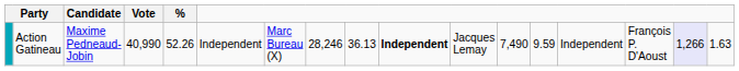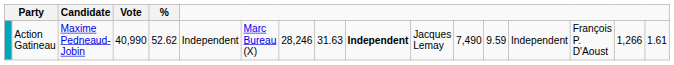Action Gatineau | %: 52.26 -> 52.62
Action Gatineau | column 9: 36.13 -> 31.63
Action Gatineau | column 16: lavender background -> no background
Action Gatineau | column 17: 1.63 -> 1.61
